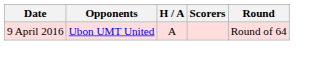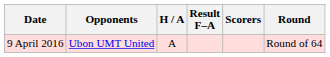+ column: Result F–A
